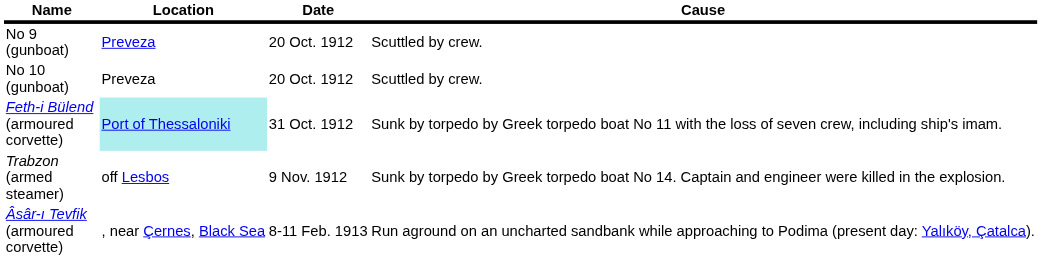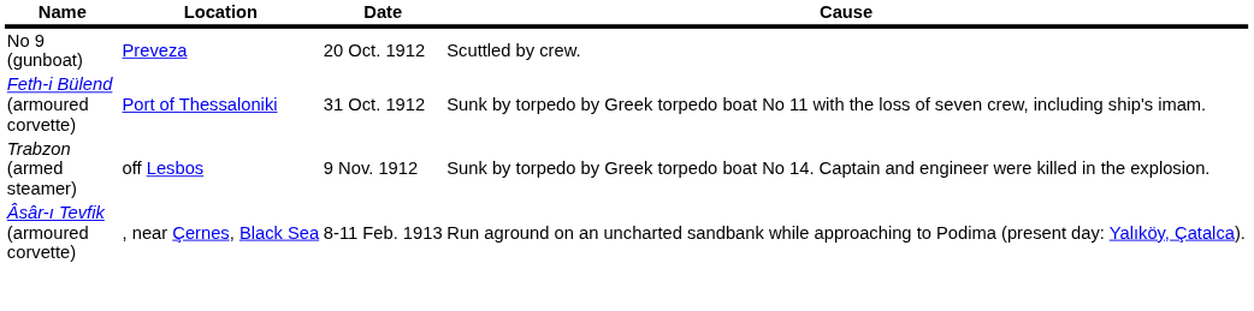- row: No 10 (gunboat) | Preveza | 20 Oct. 1912 | Scuttled by crew.
Feth-i Bülend (armoured corvette) | Location: paleturquoise background -> no background
